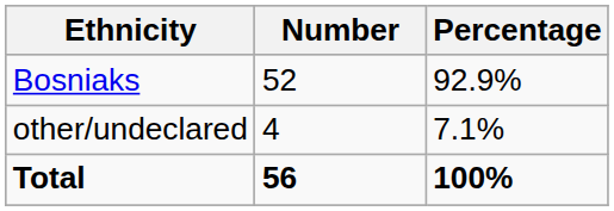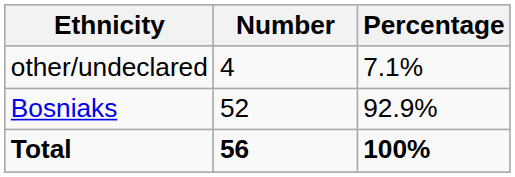rows swapped: Bosniaks <-> other/undeclared
